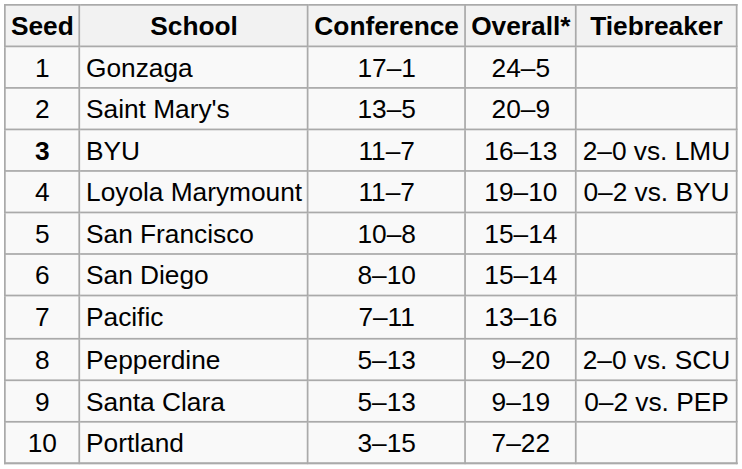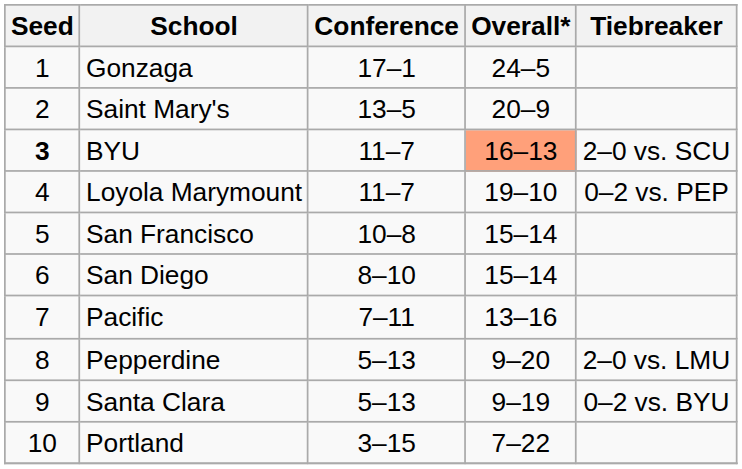BYU | Overall*: no background -> lightsalmon background
BYU | Tiebreaker: 2–0 vs. LMU -> 2–0 vs. SCU
Loyola Marymount | Tiebreaker: 0–2 vs. BYU -> 0–2 vs. PEP
Pepperdine | Tiebreaker: 2–0 vs. SCU -> 2–0 vs. LMU
Santa Clara | Tiebreaker: 0–2 vs. PEP -> 0–2 vs. BYU
